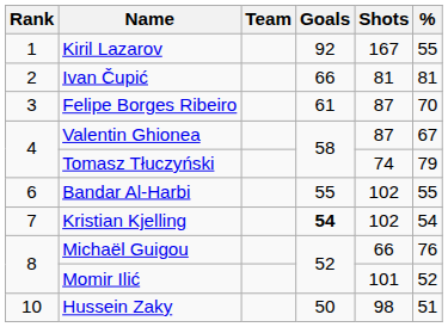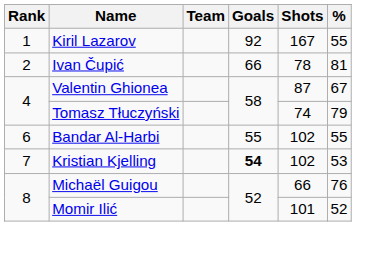Ivan Čupić | Shots: 81 -> 78
- row: 3 | Felipe Borges Ribeiro | 61 | 87 | 70
Kristian Kjelling | %: 54 -> 53
- row: 10 | Hussein Zaky | 50 | 98 | 51
